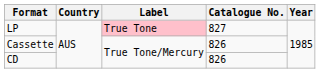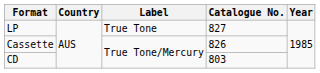LP | Label: pink background -> no background
CD | Catalogue No.: 826 -> 803
